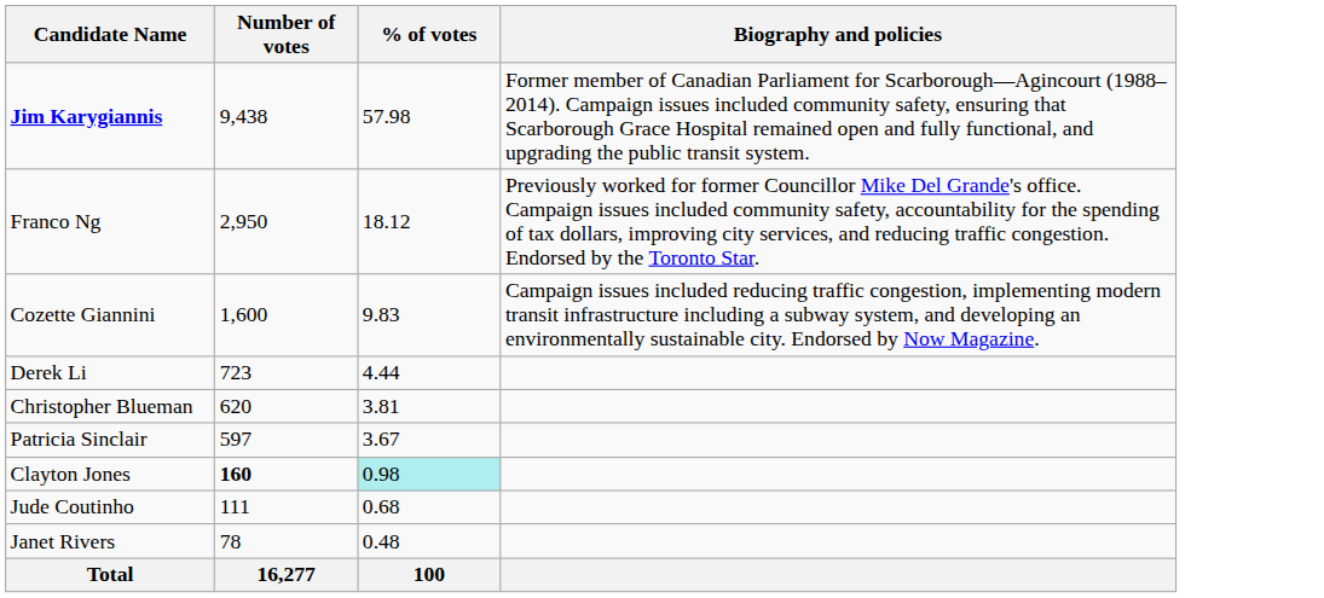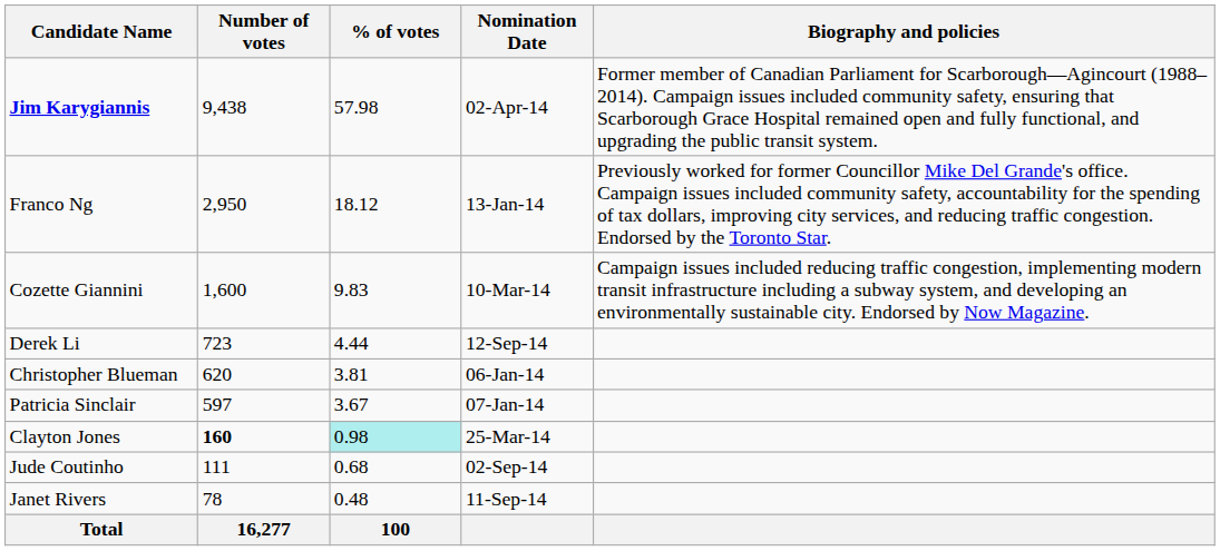+ column: Nomination Date | 02-Apr-14 | 13-Jan-14 | 10-Mar-14 | 12-Sep-14 | 06-Jan-14 | 07-Jan-14 | 25-Mar-14 | 02-Sep-14 | 11-Sep-14
